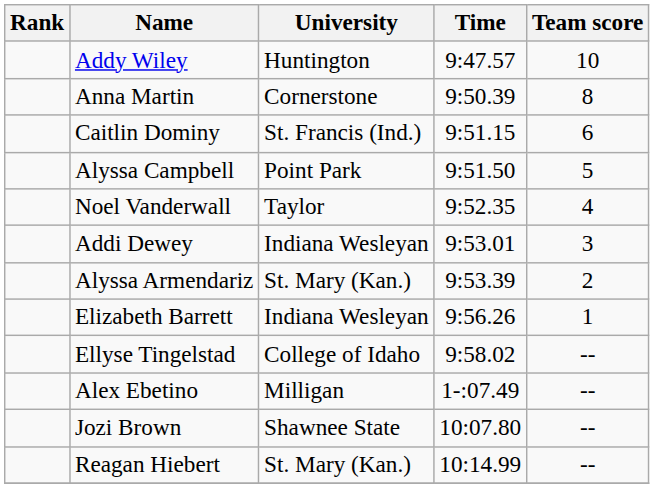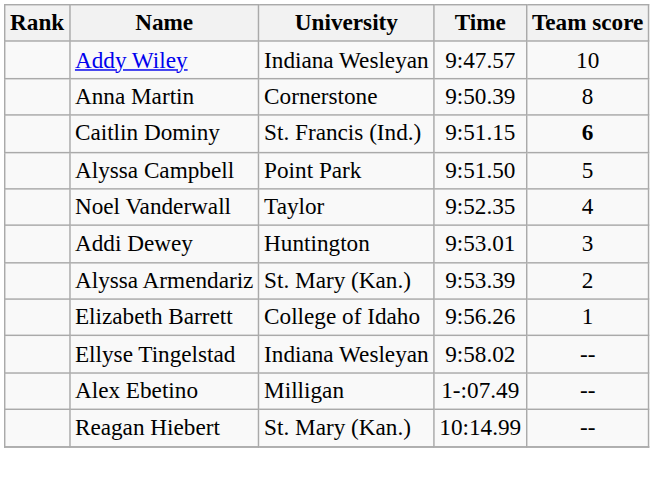Addy Wiley | University: Huntington -> Indiana Wesleyan
Caitlin Dominy | Team score: normal -> bold
Addi Dewey | University: Indiana Wesleyan -> Huntington
Elizabeth Barrett | University: Indiana Wesleyan -> College of Idaho
Ellyse Tingelstad | University: College of Idaho -> Indiana Wesleyan
- row: Jozi Brown | Shawnee State | 10:07.80 | --
